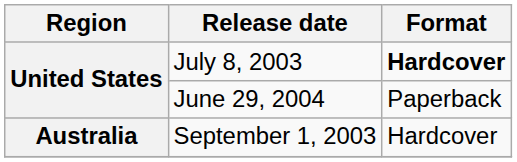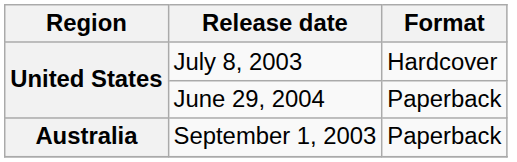July 8, 2003 | Format: bold -> normal
September 1, 2003 | Format: Hardcover -> Paperback
